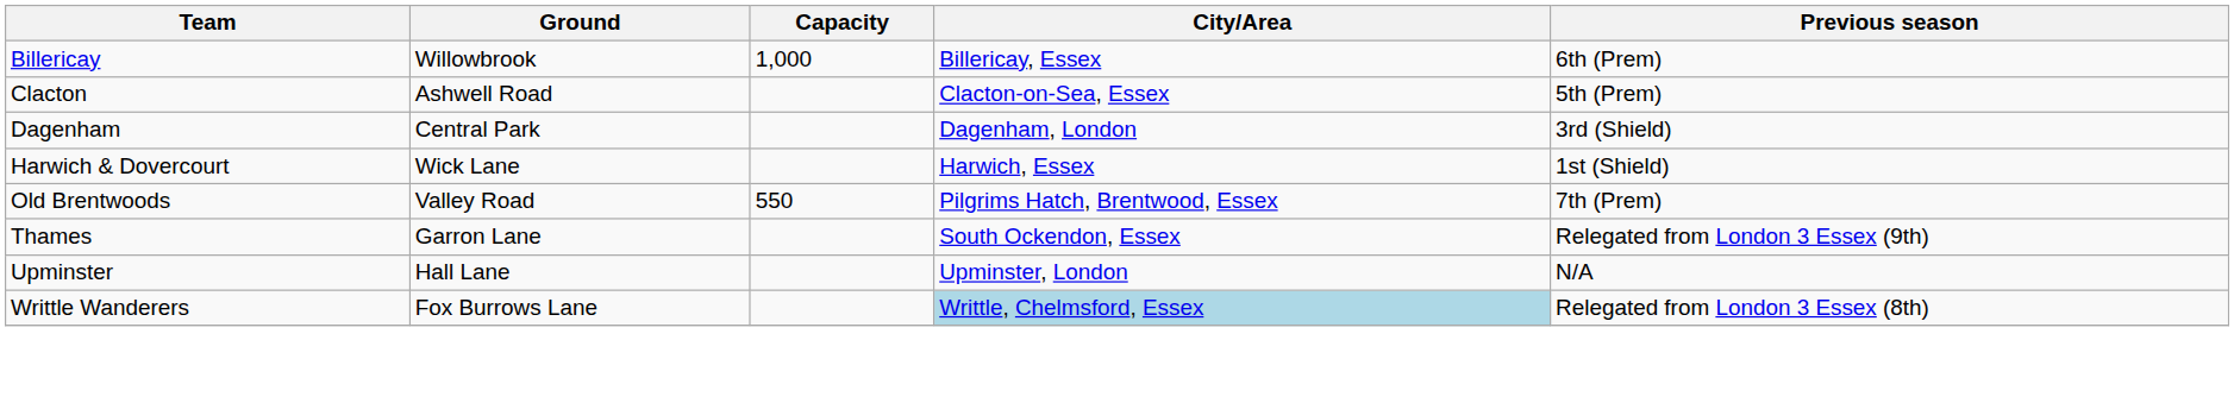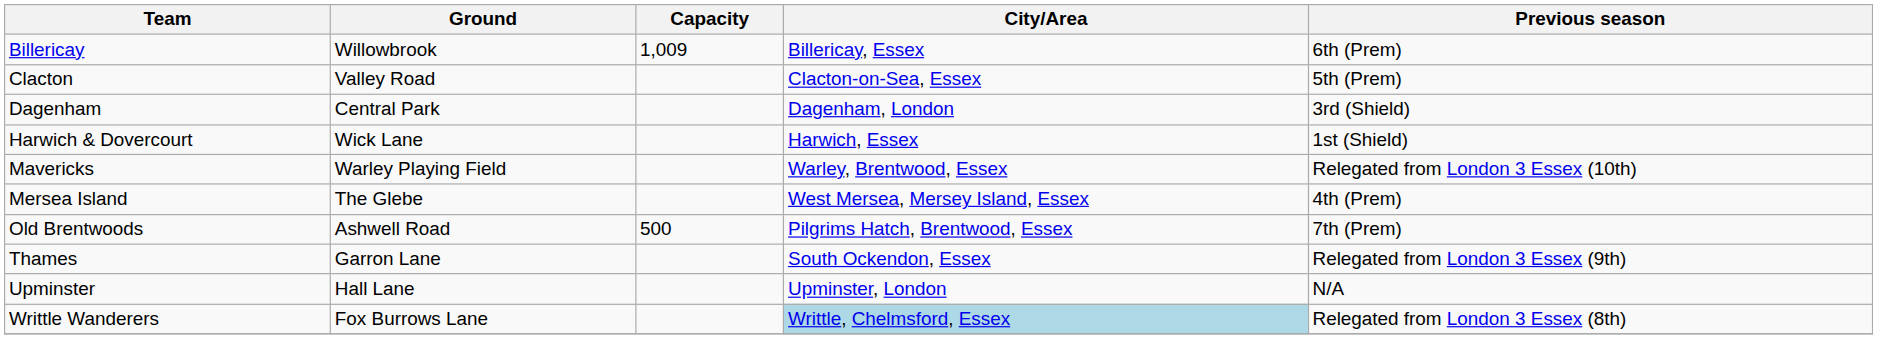Billericay | Capacity: 1,000 -> 1,009
Clacton | Ground: Ashwell Road -> Valley Road
+ row: Mavericks | Warley Playing Field | Warley, Brentwood, Essex | Relegated from London 3 Essex (10th)
+ row: Mersea Island | The Glebe | West Mersea, Mersey Island, Essex | 4th (Prem)
Old Brentwoods | Ground: Valley Road -> Ashwell Road
Old Brentwoods | Capacity: 550 -> 500
